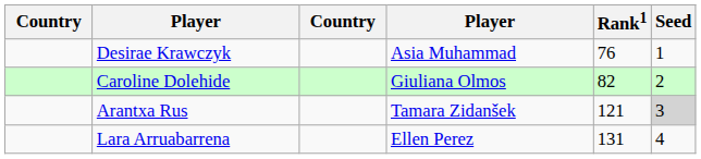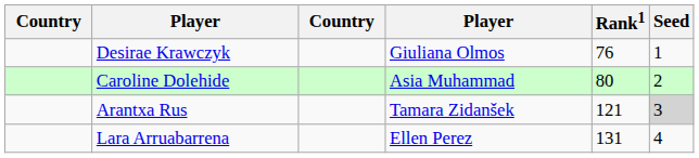Desirae Krawczyk | column 4: Asia Muhammad -> Giuliana Olmos
Caroline Dolehide | column 4: Giuliana Olmos -> Asia Muhammad
Caroline Dolehide | Rank1: 82 -> 80
